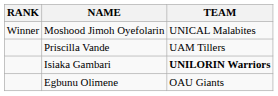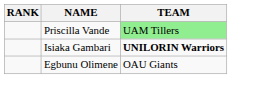- row: Winner | Moshood Jimoh Oyefolarin | UNICAL Malabites
Priscilla Vande | TEAM: no background -> lightgreen background
